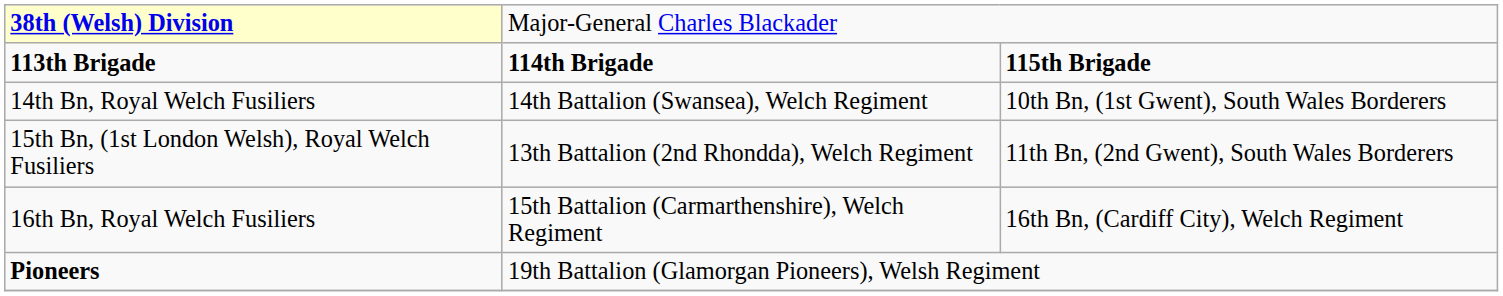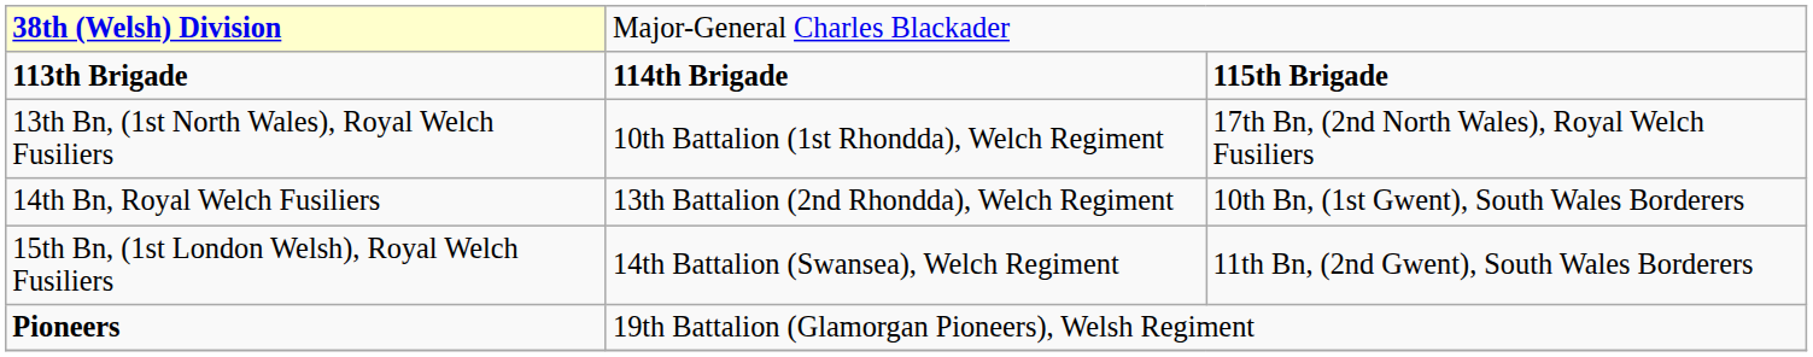+ row: 13th Bn, (1st North Wales), Royal Welch Fusiliers | 10th Battalion (1st Rhondda), Welch Regiment | 17th Bn, (2nd North Wales), Royal Welch Fusiliers
14th Bn, Royal Welch Fusiliers | column 2: 14th Battalion (Swansea), Welch Regiment -> 13th Battalion (2nd Rhondda), Welch Regiment
15th Bn, (1st London Welsh), Royal Welch Fusiliers | column 2: 13th Battalion (2nd Rhondda), Welch Regiment -> 14th Battalion (Swansea), Welch Regiment
- row: 16th Bn, Royal Welch Fusiliers | 15th Battalion (Carmarthenshire), Welch Regiment | 16th Bn, (Cardiff City), Welch Regiment
